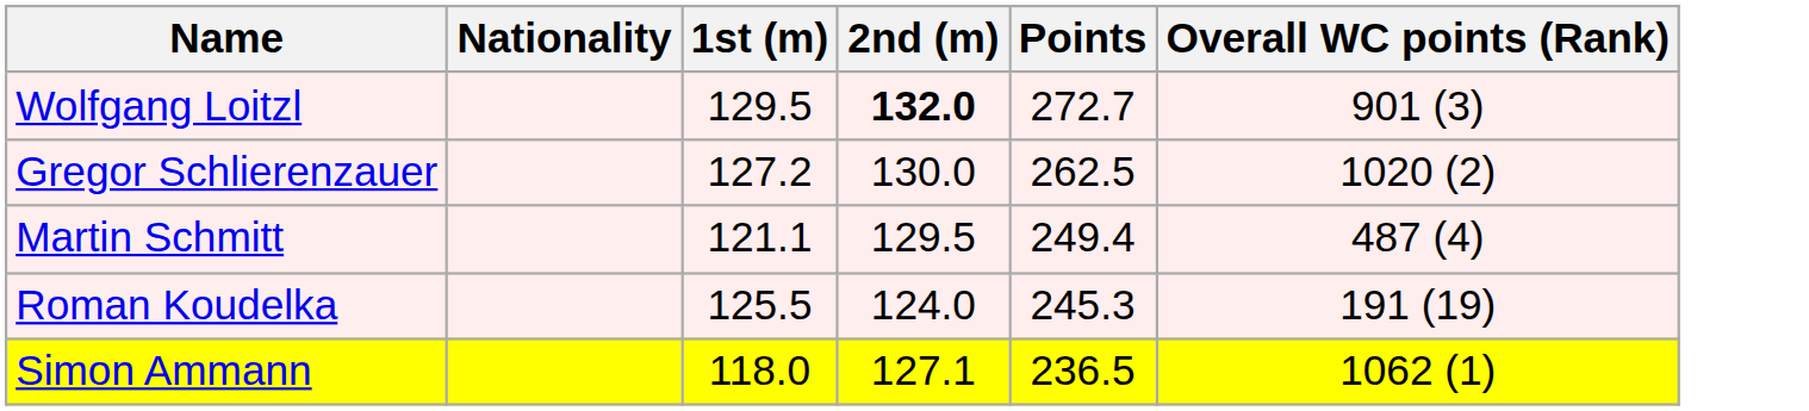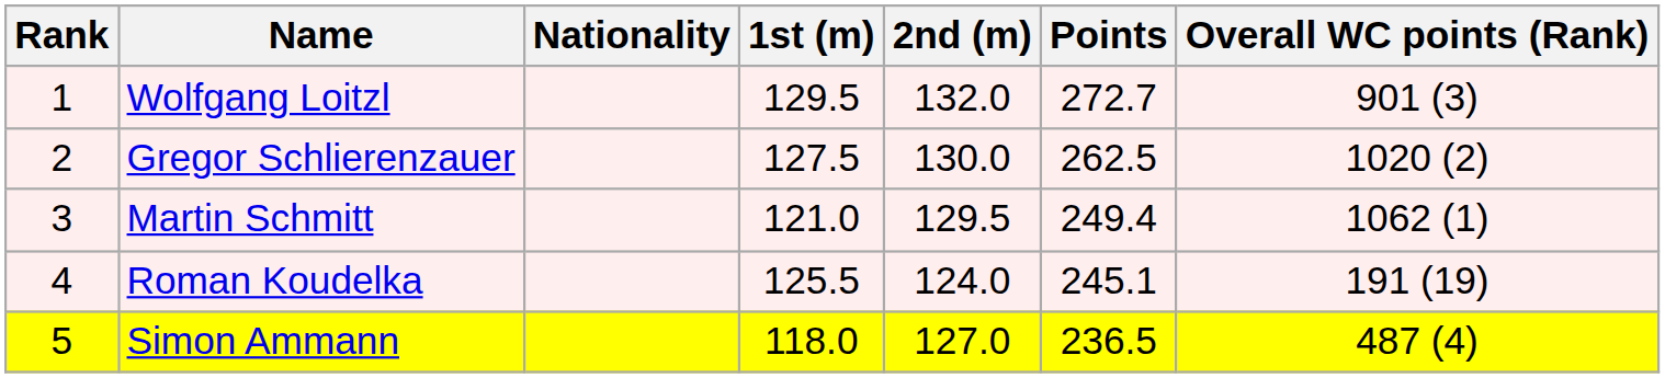+ column: Rank | 1 | 2 | 3 | 4 | 5
Wolfgang Loitzl | 2nd (m): bold -> normal
Gregor Schlierenzauer | 1st (m): 127.2 -> 127.5
Martin Schmitt | 1st (m): 121.1 -> 121.0
Martin Schmitt | Overall WC points (Rank): 487 (4) -> 1062 (1)
Roman Koudelka | Points: 245.3 -> 245.1
Simon Ammann | 2nd (m): 127.1 -> 127.0
Simon Ammann | Overall WC points (Rank): 1062 (1) -> 487 (4)
